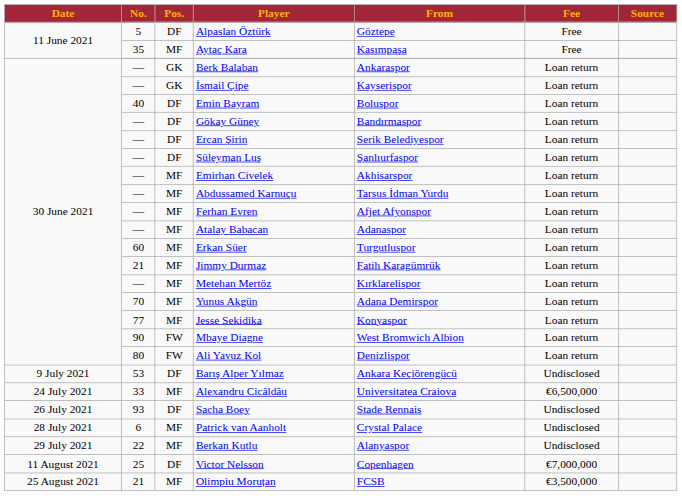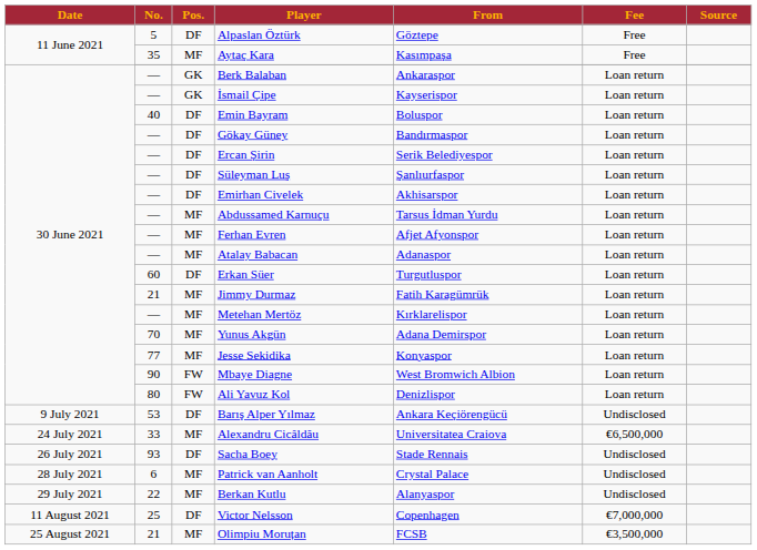Emirhan Civelek | Pos.: MF -> DF
Erkan Süer | Pos.: MF -> DF
